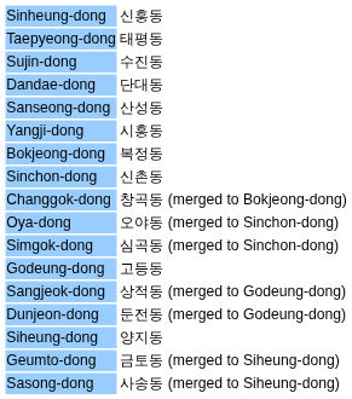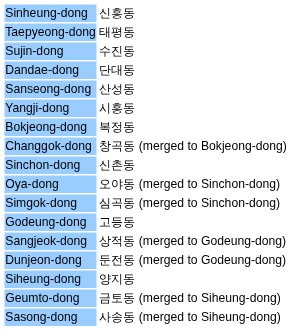rows swapped: Changgok-dong <-> Sinchon-dong
